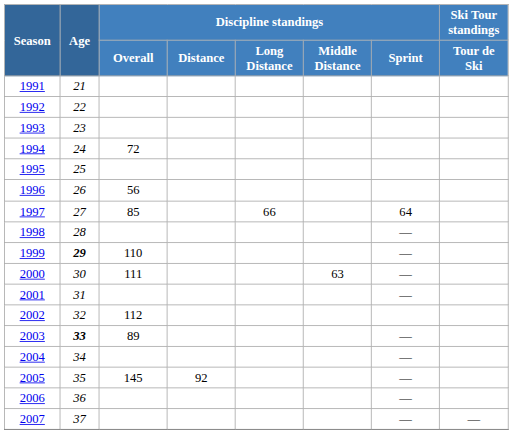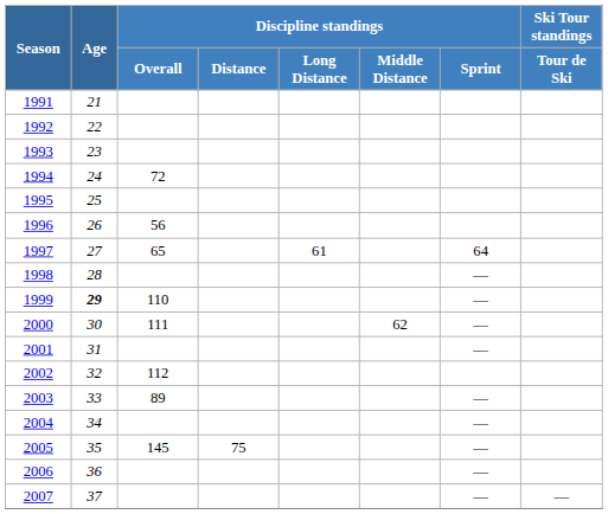1997 | Discipline standings / Overall: 85 -> 65
1997 | Discipline standings / Long Distance: 66 -> 61
2000 | Discipline standings / Middle Distance: 63 -> 62
2003 | Age: bold -> normal
2005 | Discipline standings / Distance: 92 -> 75
